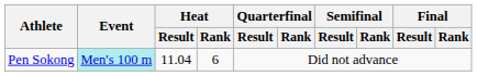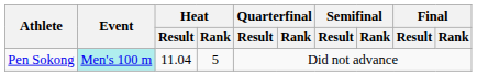Pen Sokong | Heat / Rank: 6 -> 5
